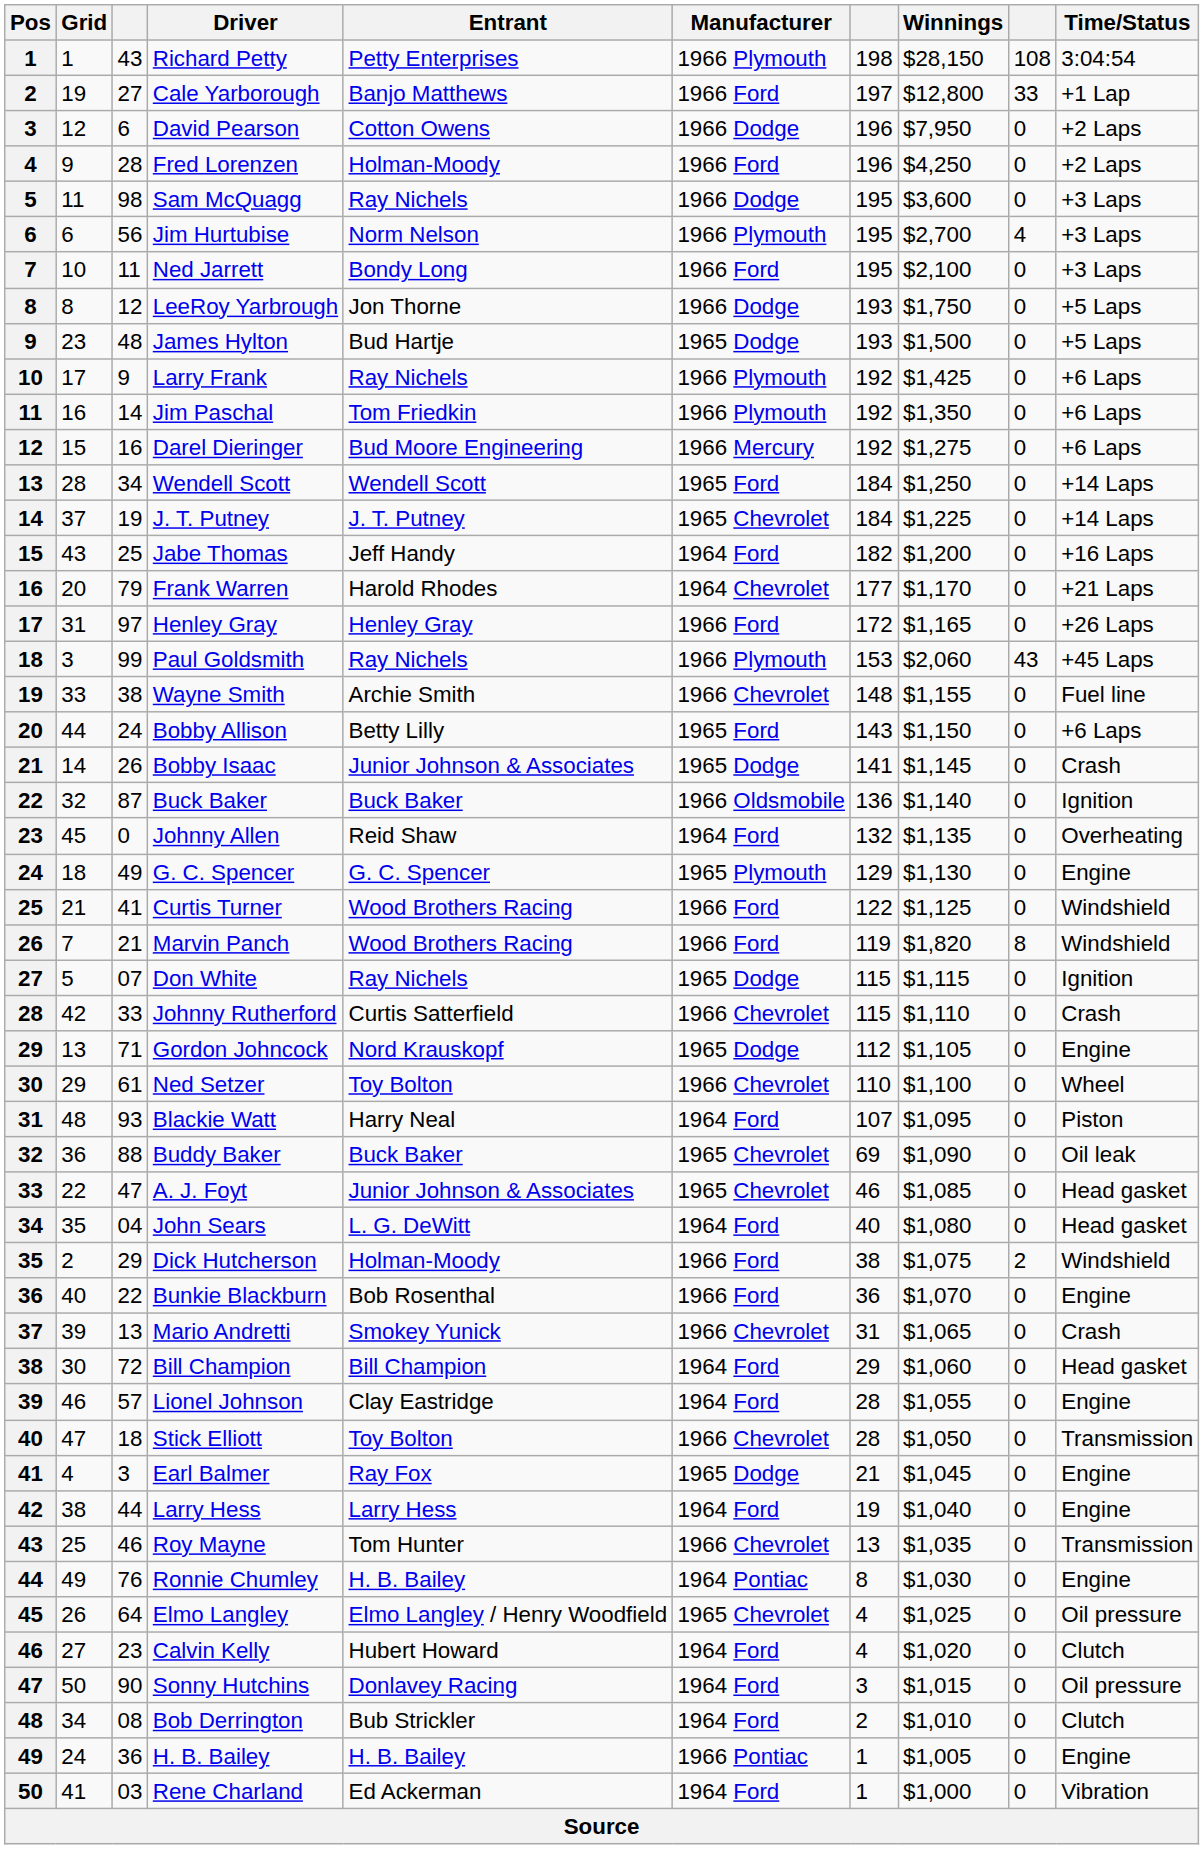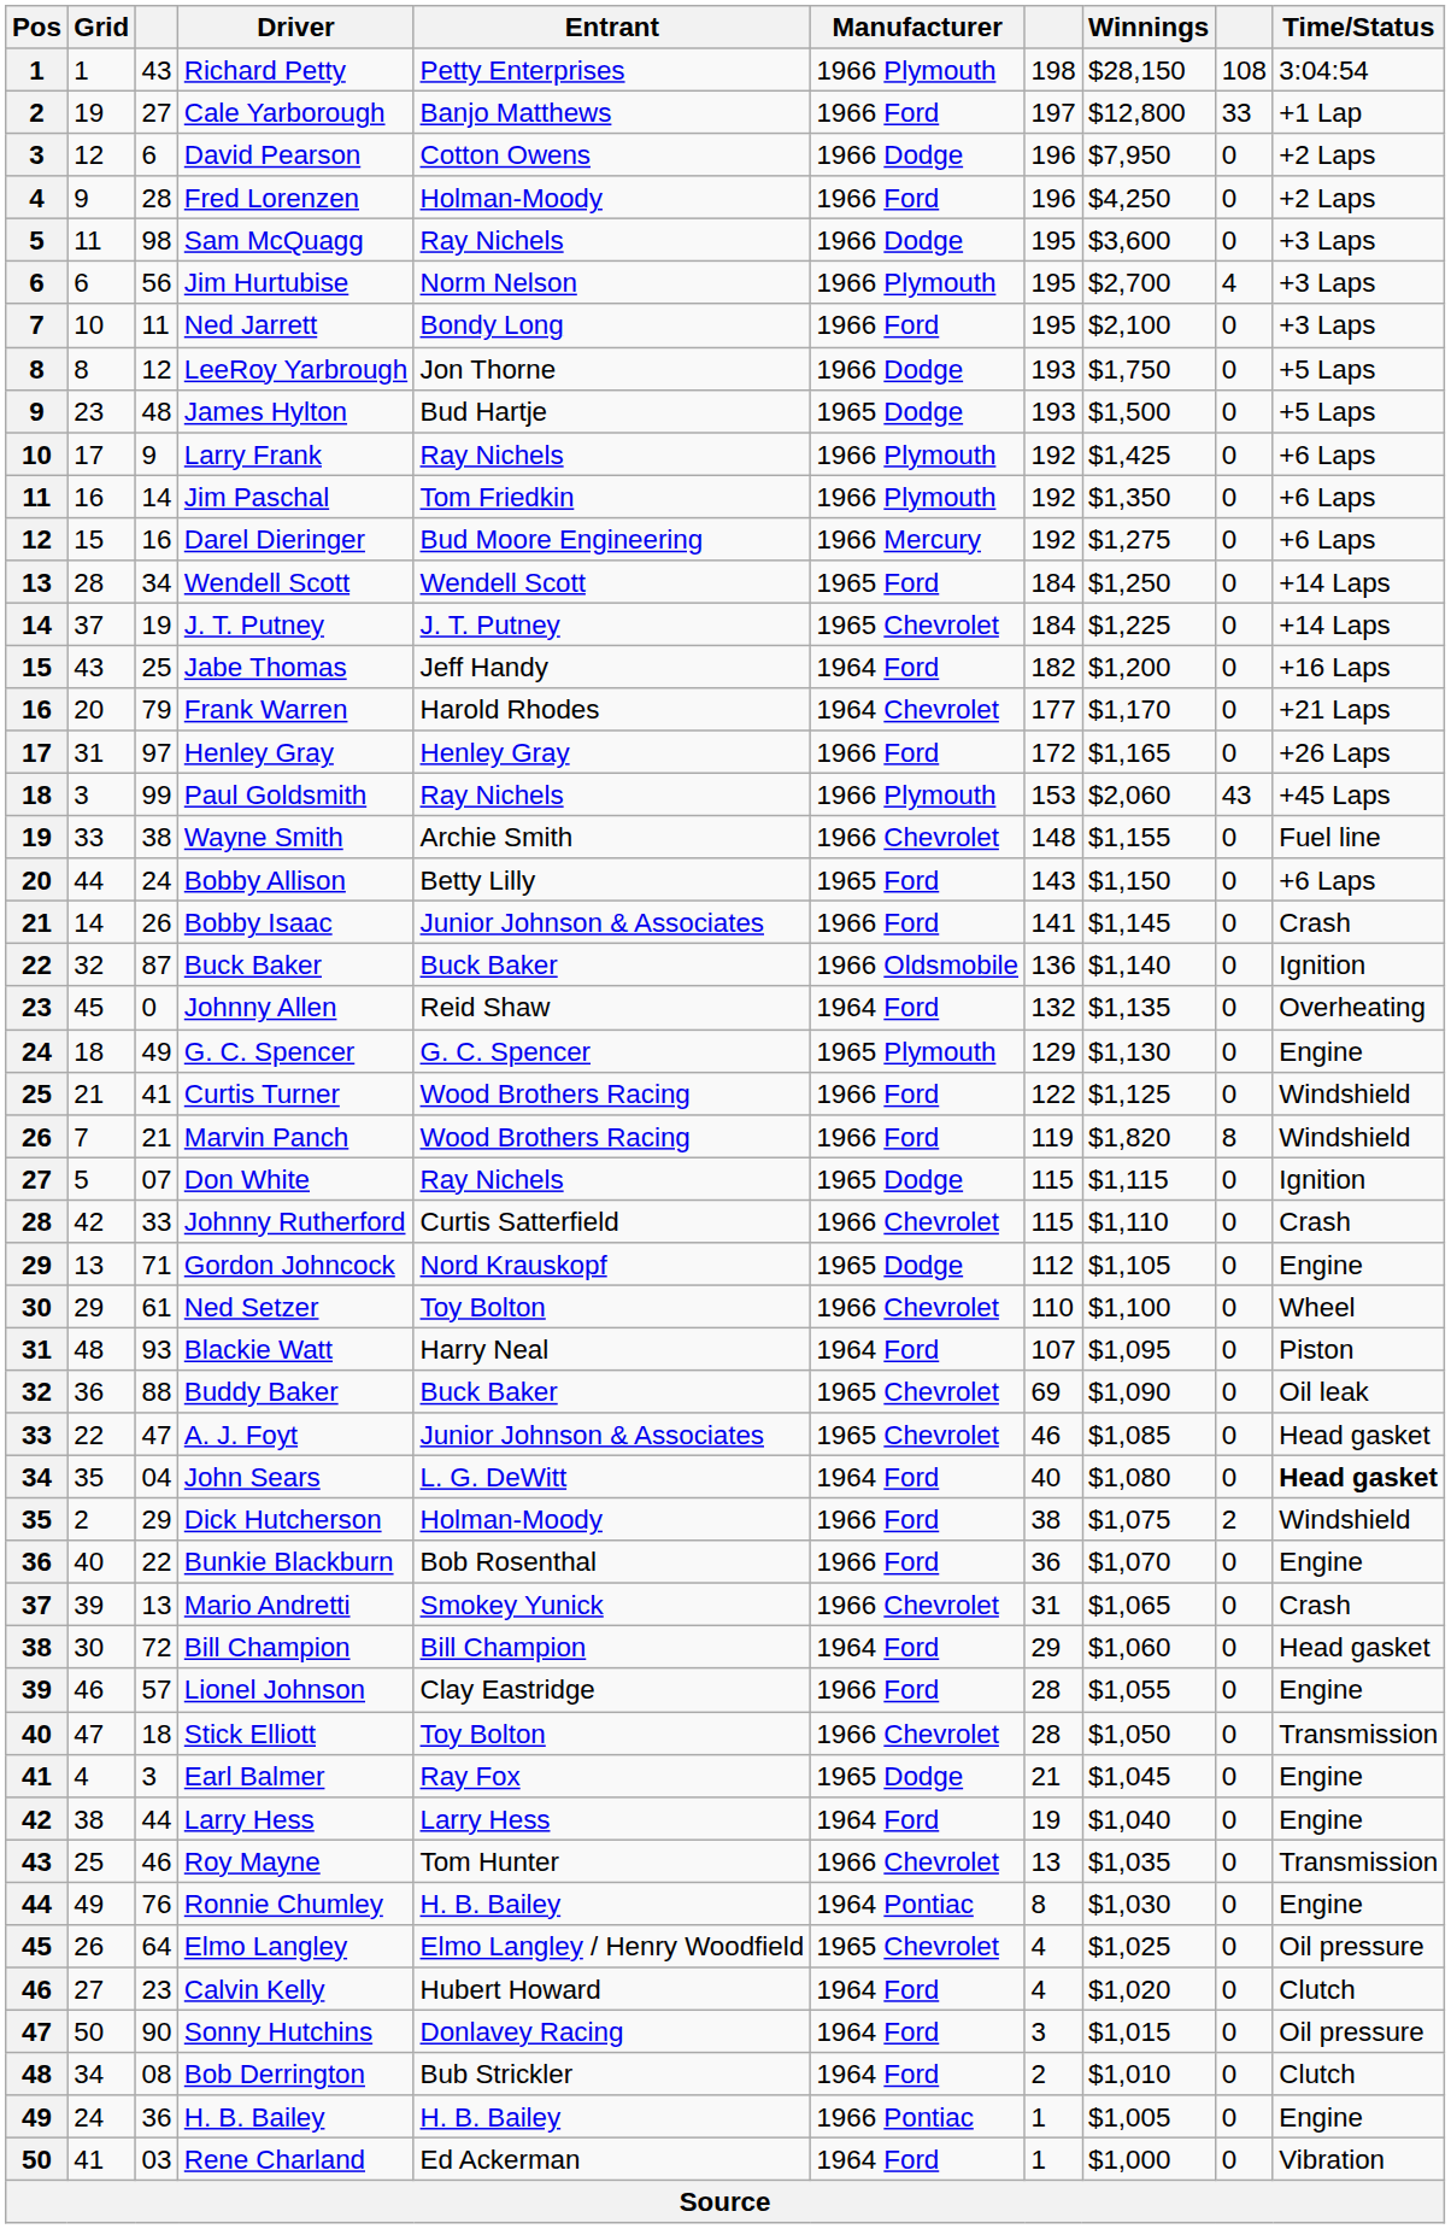Bobby Isaac | Manufacturer: 1965 Dodge -> 1966 Ford
John Sears | Time/Status: normal -> bold
Lionel Johnson | Manufacturer: 1964 Ford -> 1966 Ford
